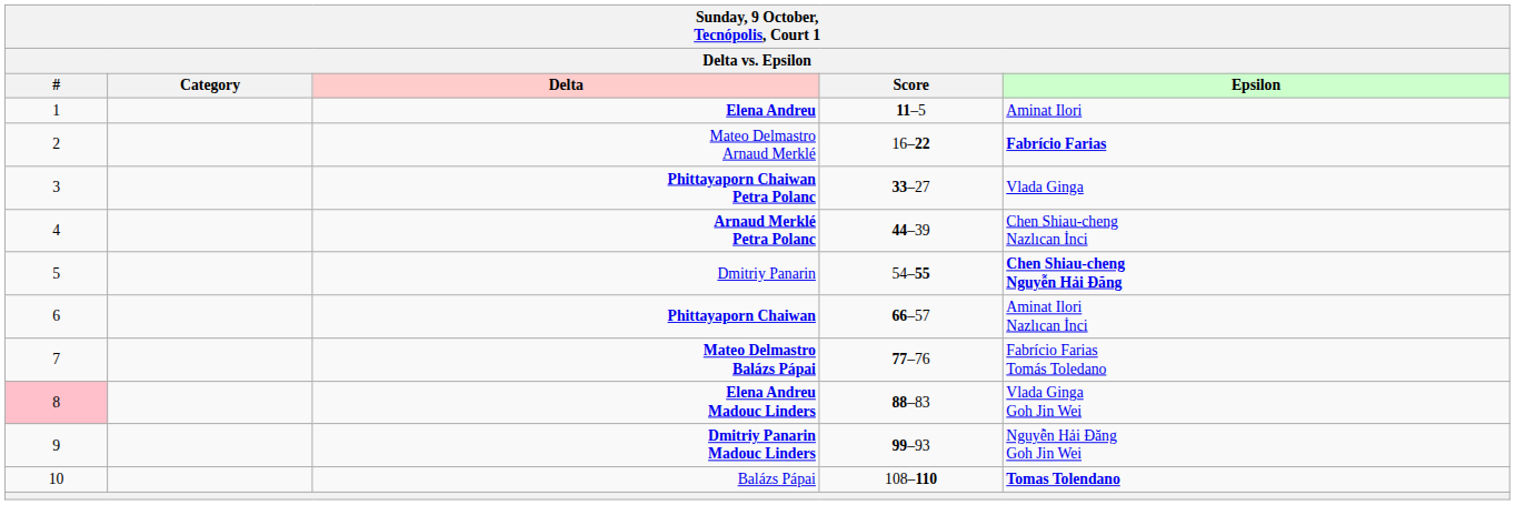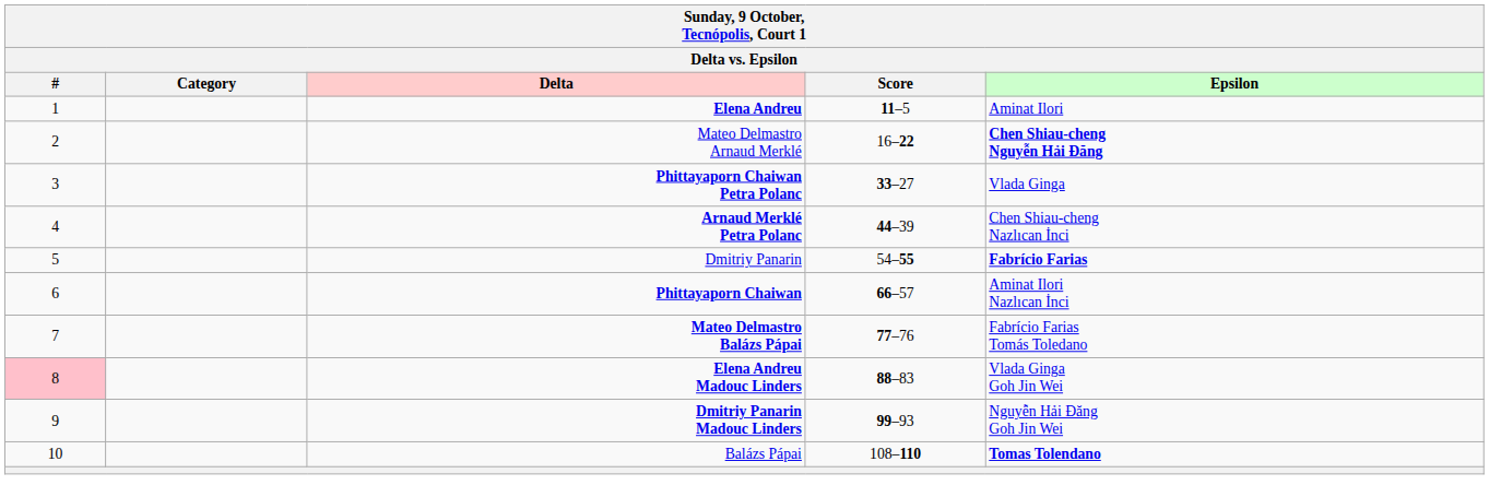Mateo Delmastro Arnaud Merklé | Epsilon: Fabrício Farias -> Chen Shiau-cheng Nguyễn Hải Đăng
Dmitriy Panarin | Epsilon: Chen Shiau-cheng Nguyễn Hải Đăng -> Fabrício Farias
